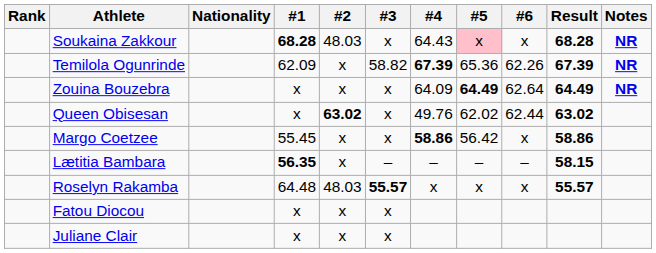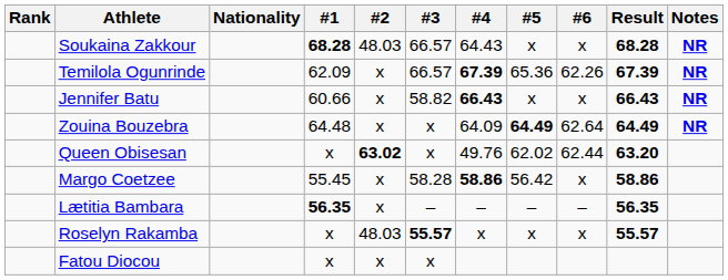Soukaina Zakkour | #3: x -> 66.57
Soukaina Zakkour | #5: pink background -> no background
Temilola Ogunrinde | #3: 58.82 -> 66.57
+ row: Jennifer Batu | 60.66 | x | 58.82 | 66.43 | x | x | 66.43 | NR
Zouina Bouzebra | #1: x -> 64.48
Queen Obisesan | Result: 63.02 -> 63.20
Margo Coetzee | #3: x -> 58.28
Lætitia Bambara | Result: 58.15 -> 56.35
Roselyn Rakamba | #1: 64.48 -> x
- row: Juliane Clair | x | x | x
